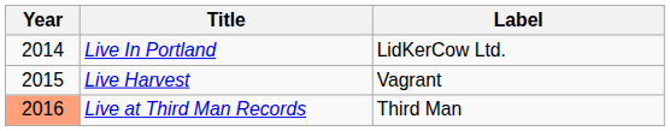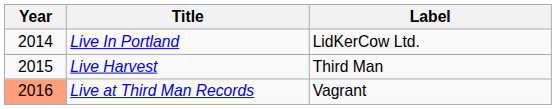Live Harvest | Label: Vagrant -> Third Man
Live at Third Man Records | Label: Third Man -> Vagrant
